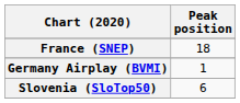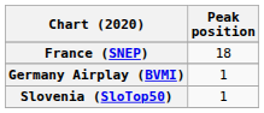Slovenia (SloTop50) | Peak position: 6 -> 1
